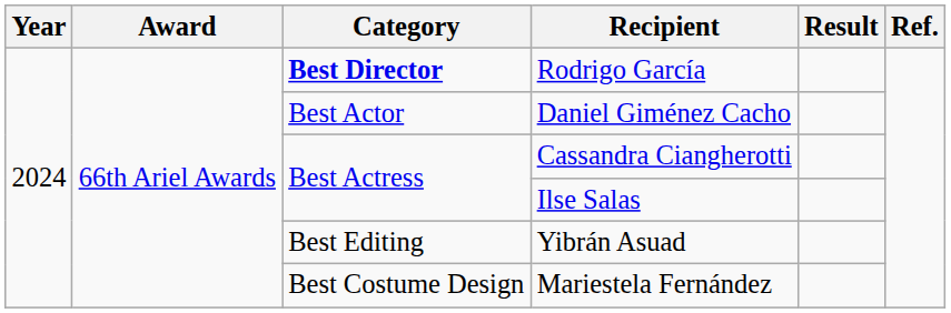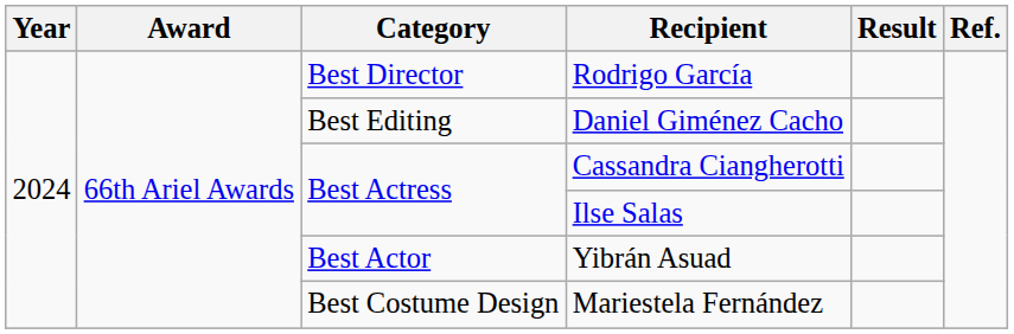Rodrigo García | Category: bold -> normal
Daniel Giménez Cacho | Category: Best Actor -> Best Editing
Yibrán Asuad | Category: Best Editing -> Best Actor
